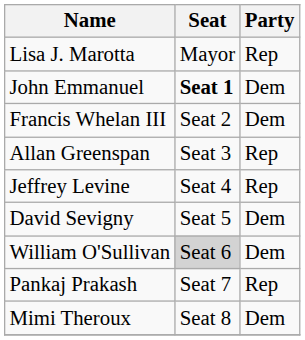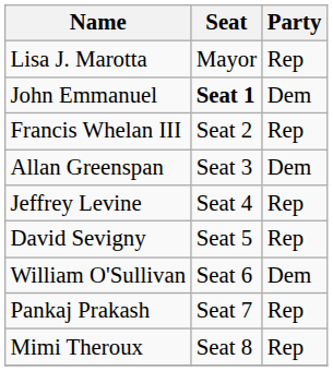Francis Whelan III | Party: Dem -> Rep
Allan Greenspan | Party: Rep -> Dem
David Sevigny | Party: Dem -> Rep
William O'Sullivan | Seat: lightgrey background -> no background
Mimi Theroux | Party: Dem -> Rep
